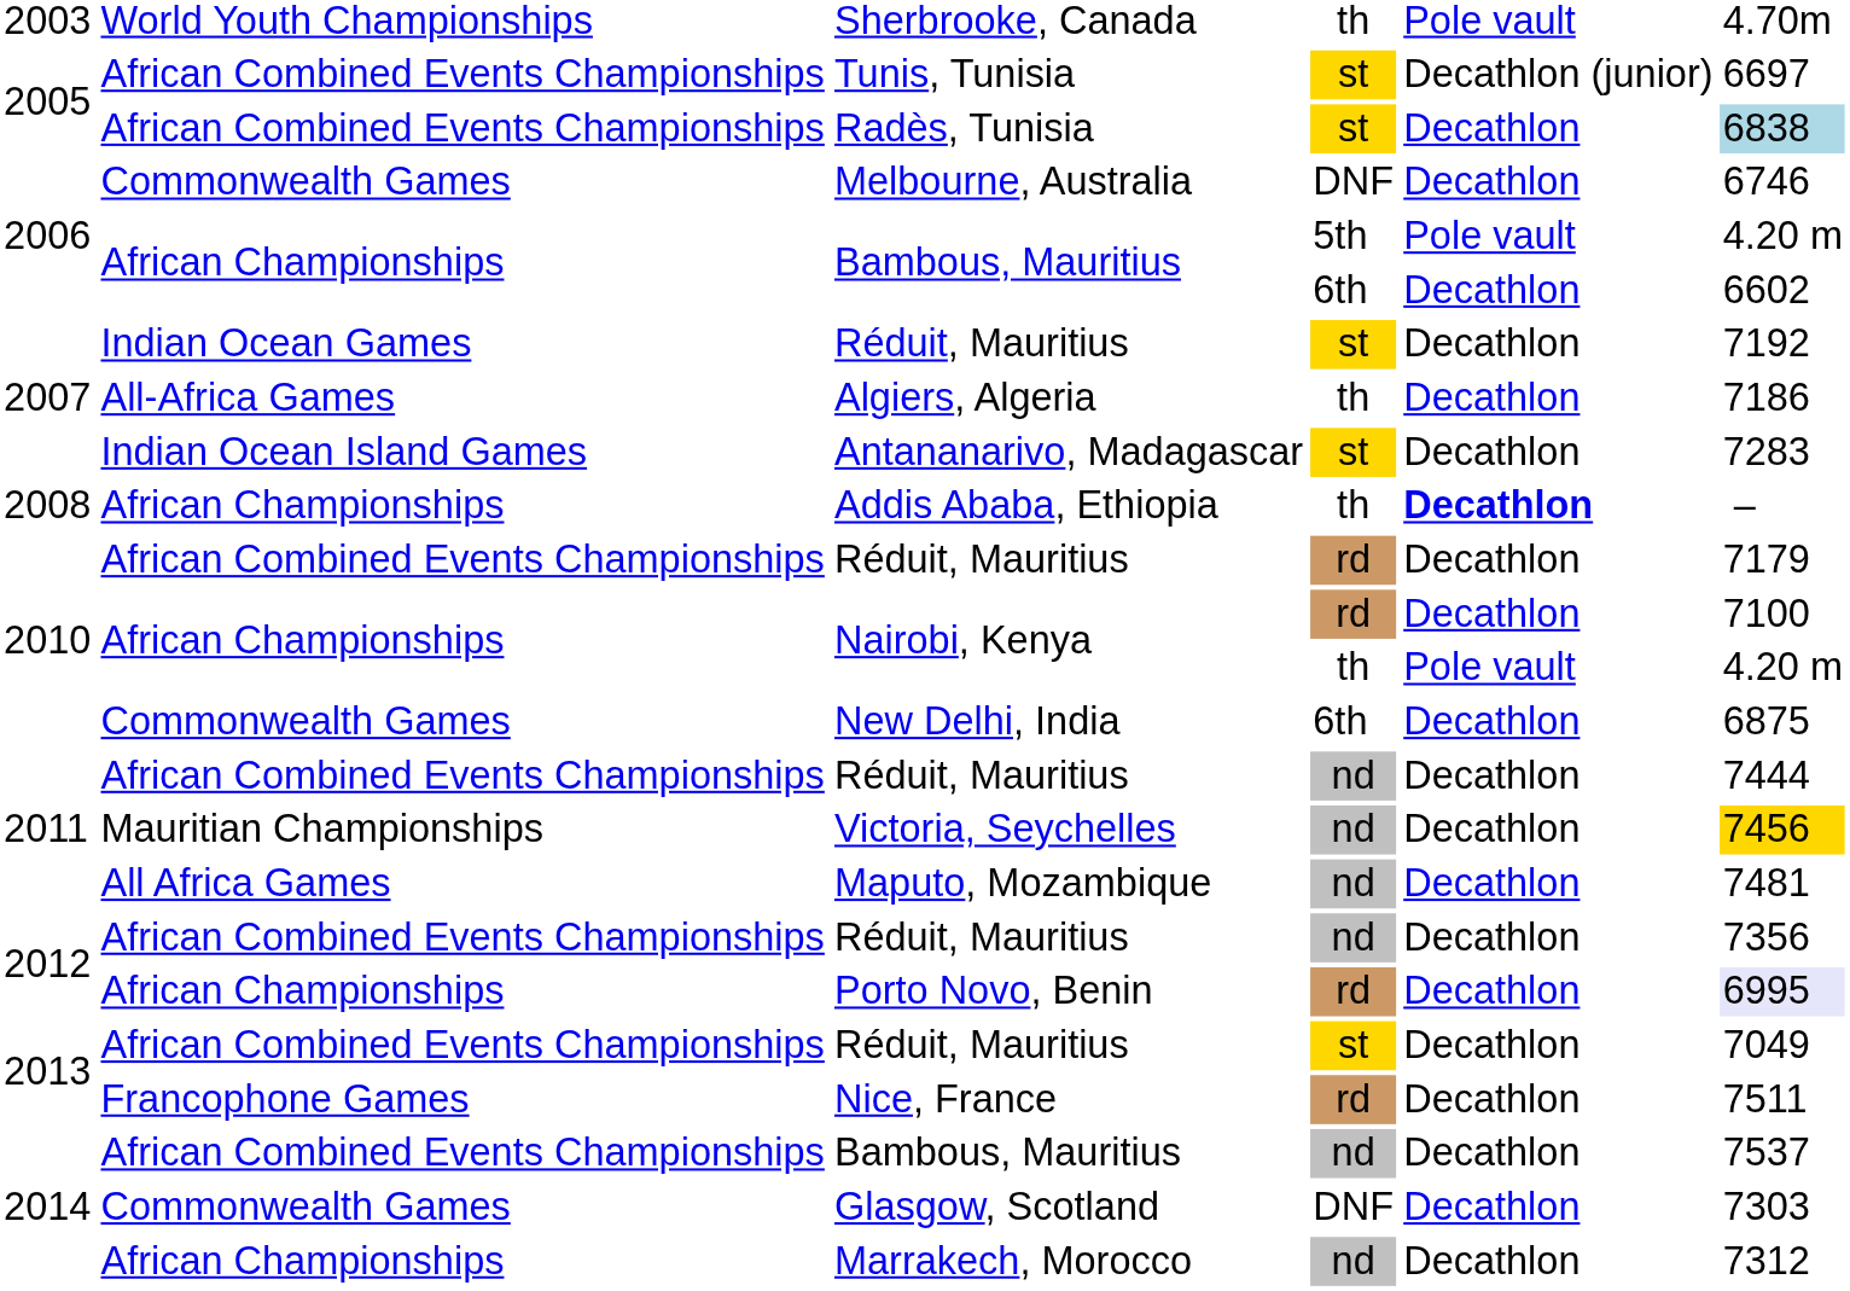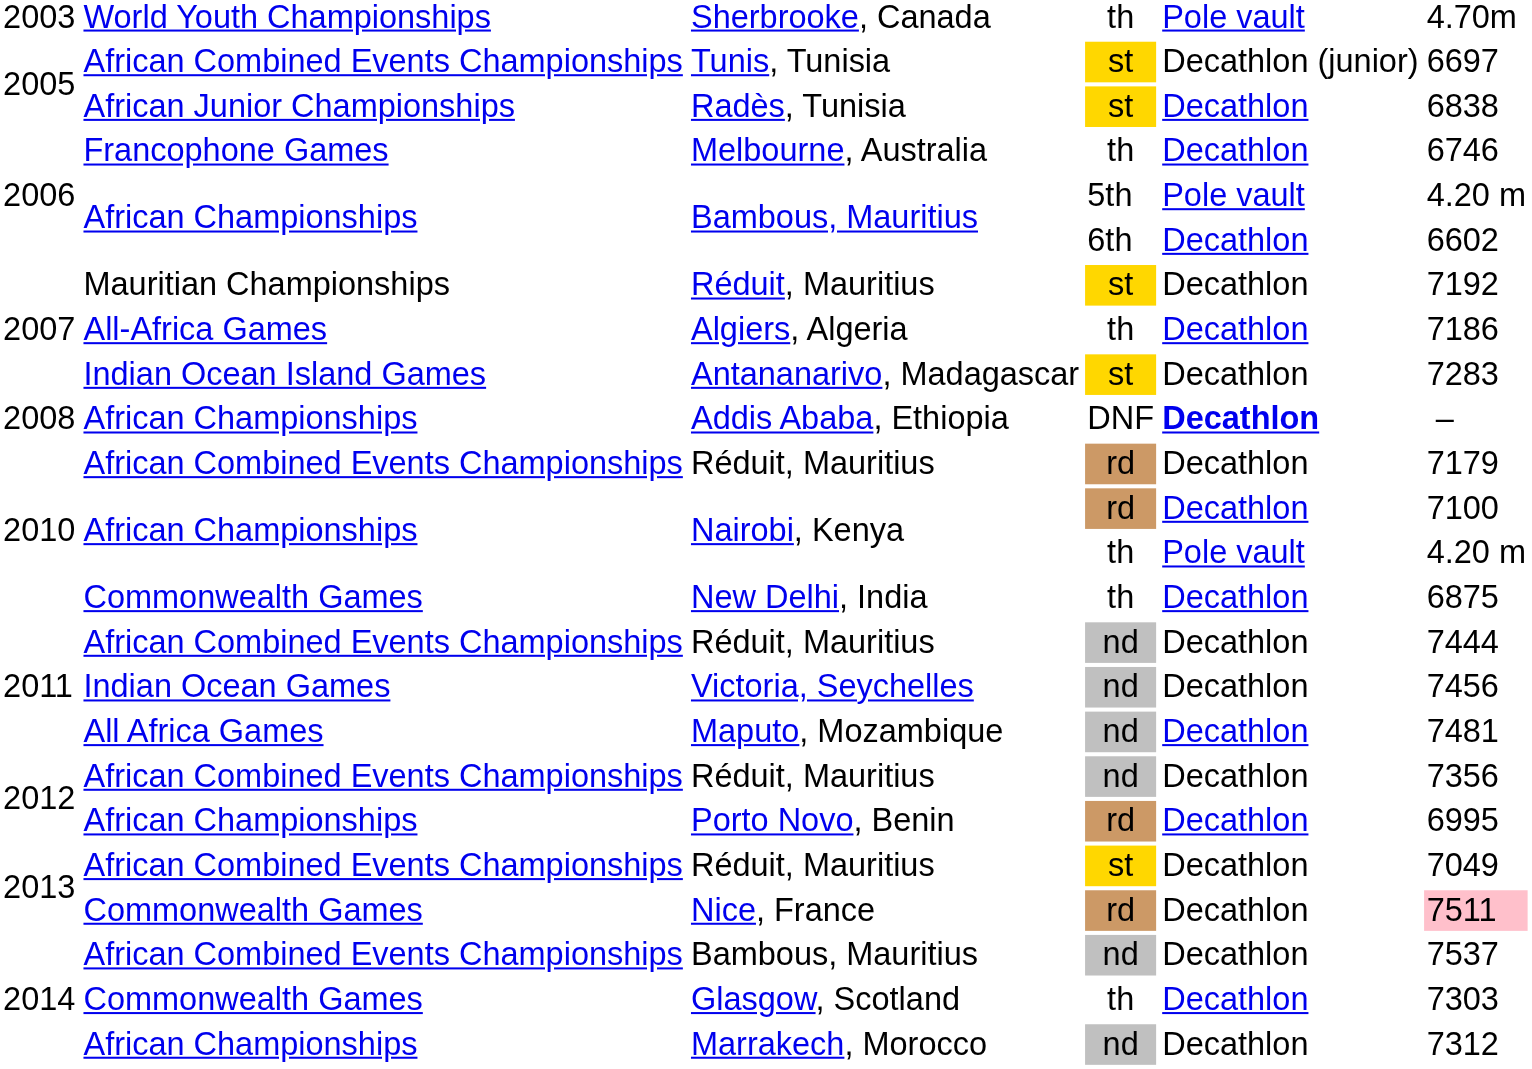Radès, Tunisia | column 2: African Combined Events Championships -> African Junior Championships
Radès, Tunisia | column 6: lightblue background -> no background
Melbourne, Australia | column 2: Commonwealth Games -> Francophone Games
Melbourne, Australia | column 4: DNF -> th
2007 / Réduit, Mauritius | column 2: Indian Ocean Games -> Mauritian Championships
Addis Ababa, Ethiopia | column 4: th -> DNF
New Delhi, India | column 4: 6th -> th
Victoria, Seychelles | column 2: Mauritian Championships -> Indian Ocean Games
Victoria, Seychelles | column 6: gold background -> no background
Porto Novo, Benin | column 6: lavender background -> no background
Nice, France | column 2: Francophone Games -> Commonwealth Games
Nice, France | column 6: no background -> pink background
Glasgow, Scotland | column 4: DNF -> th
